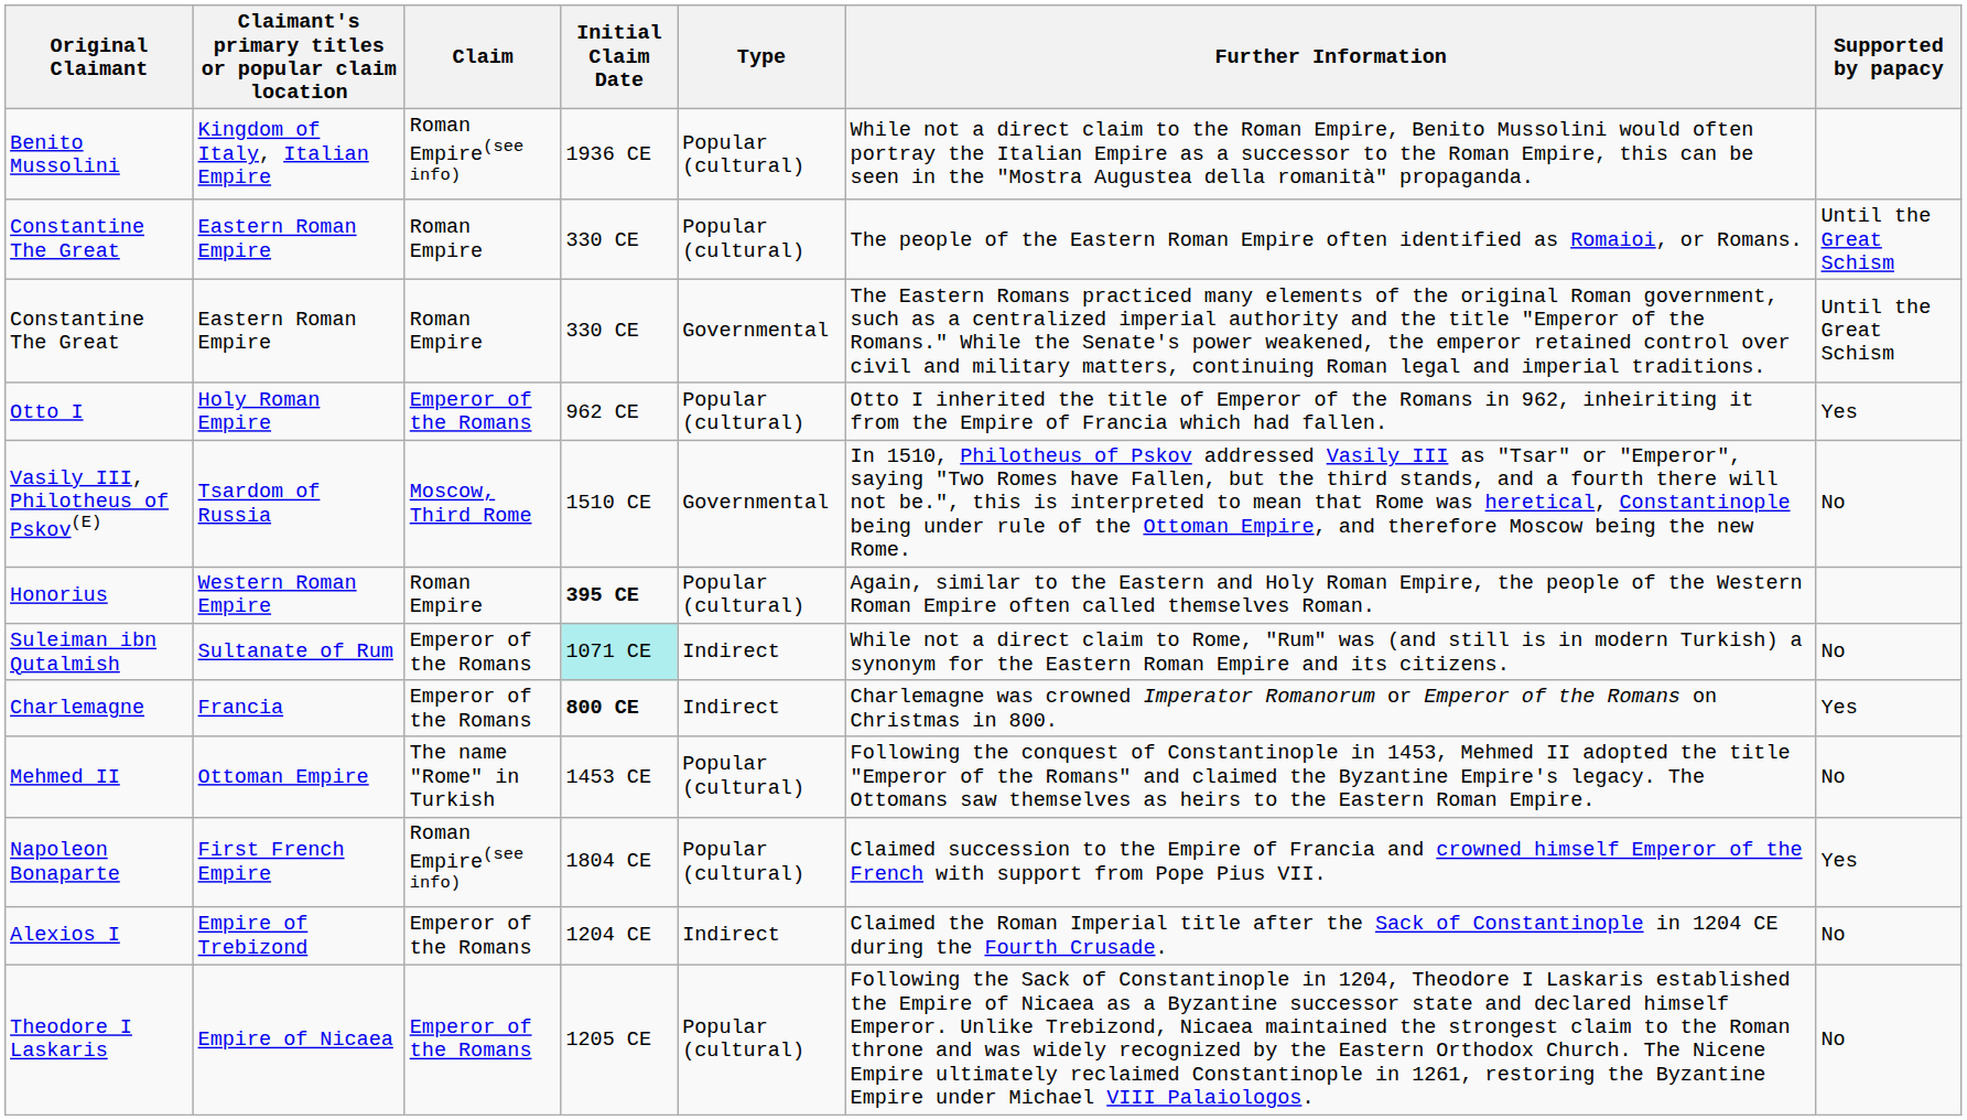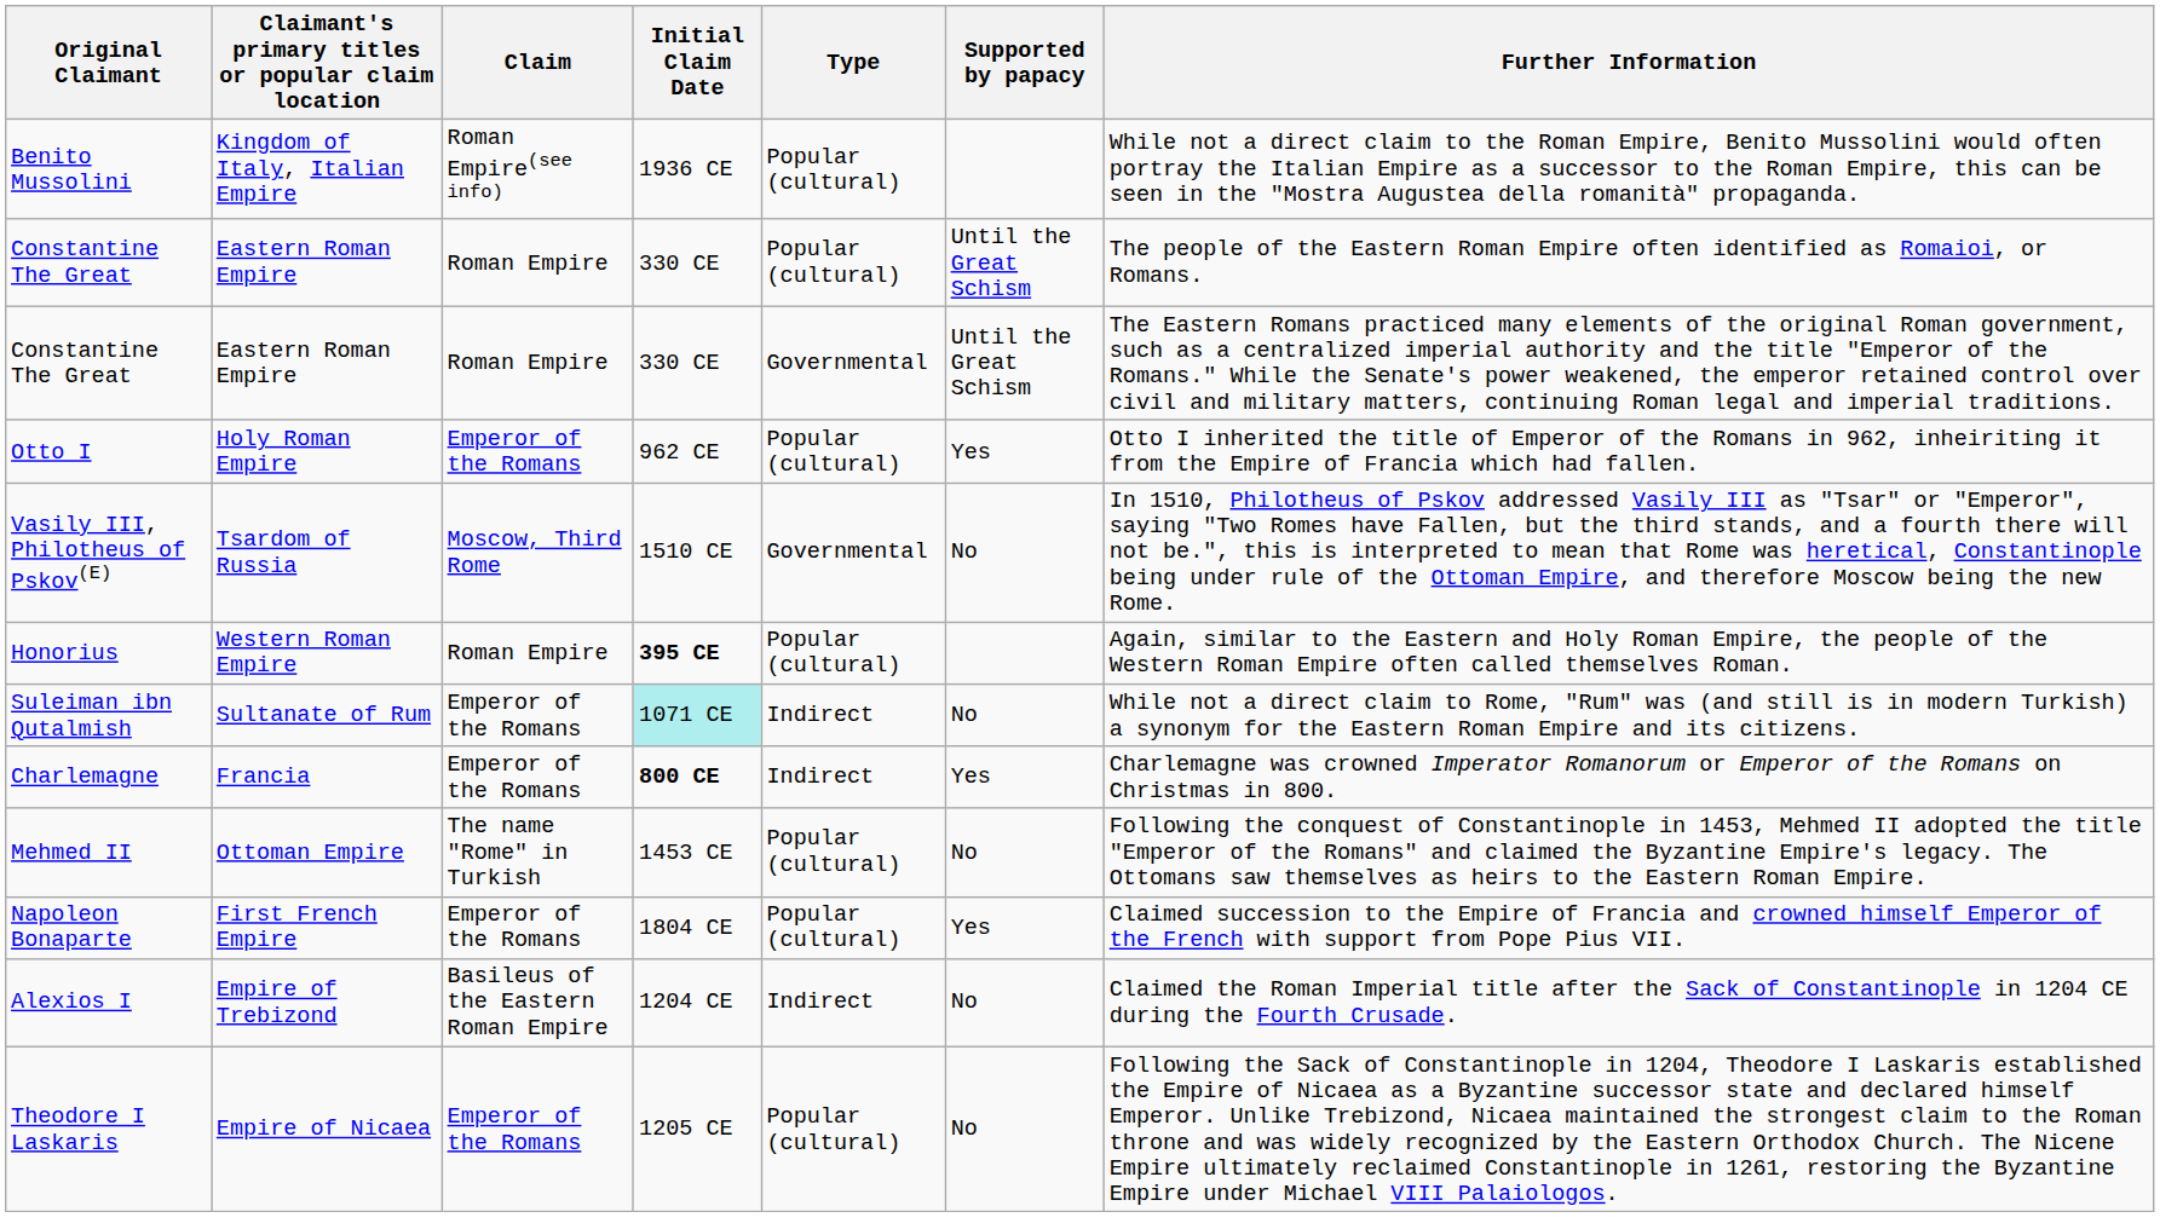columns swapped: Supported by papacy <-> Further Information
Napoleon Bonaparte | Claim: Roman Empire(see info) -> Emperor of the Romans
Alexios I | Claim: Emperor of the Romans -> Basileus of the Eastern Roman Empire
